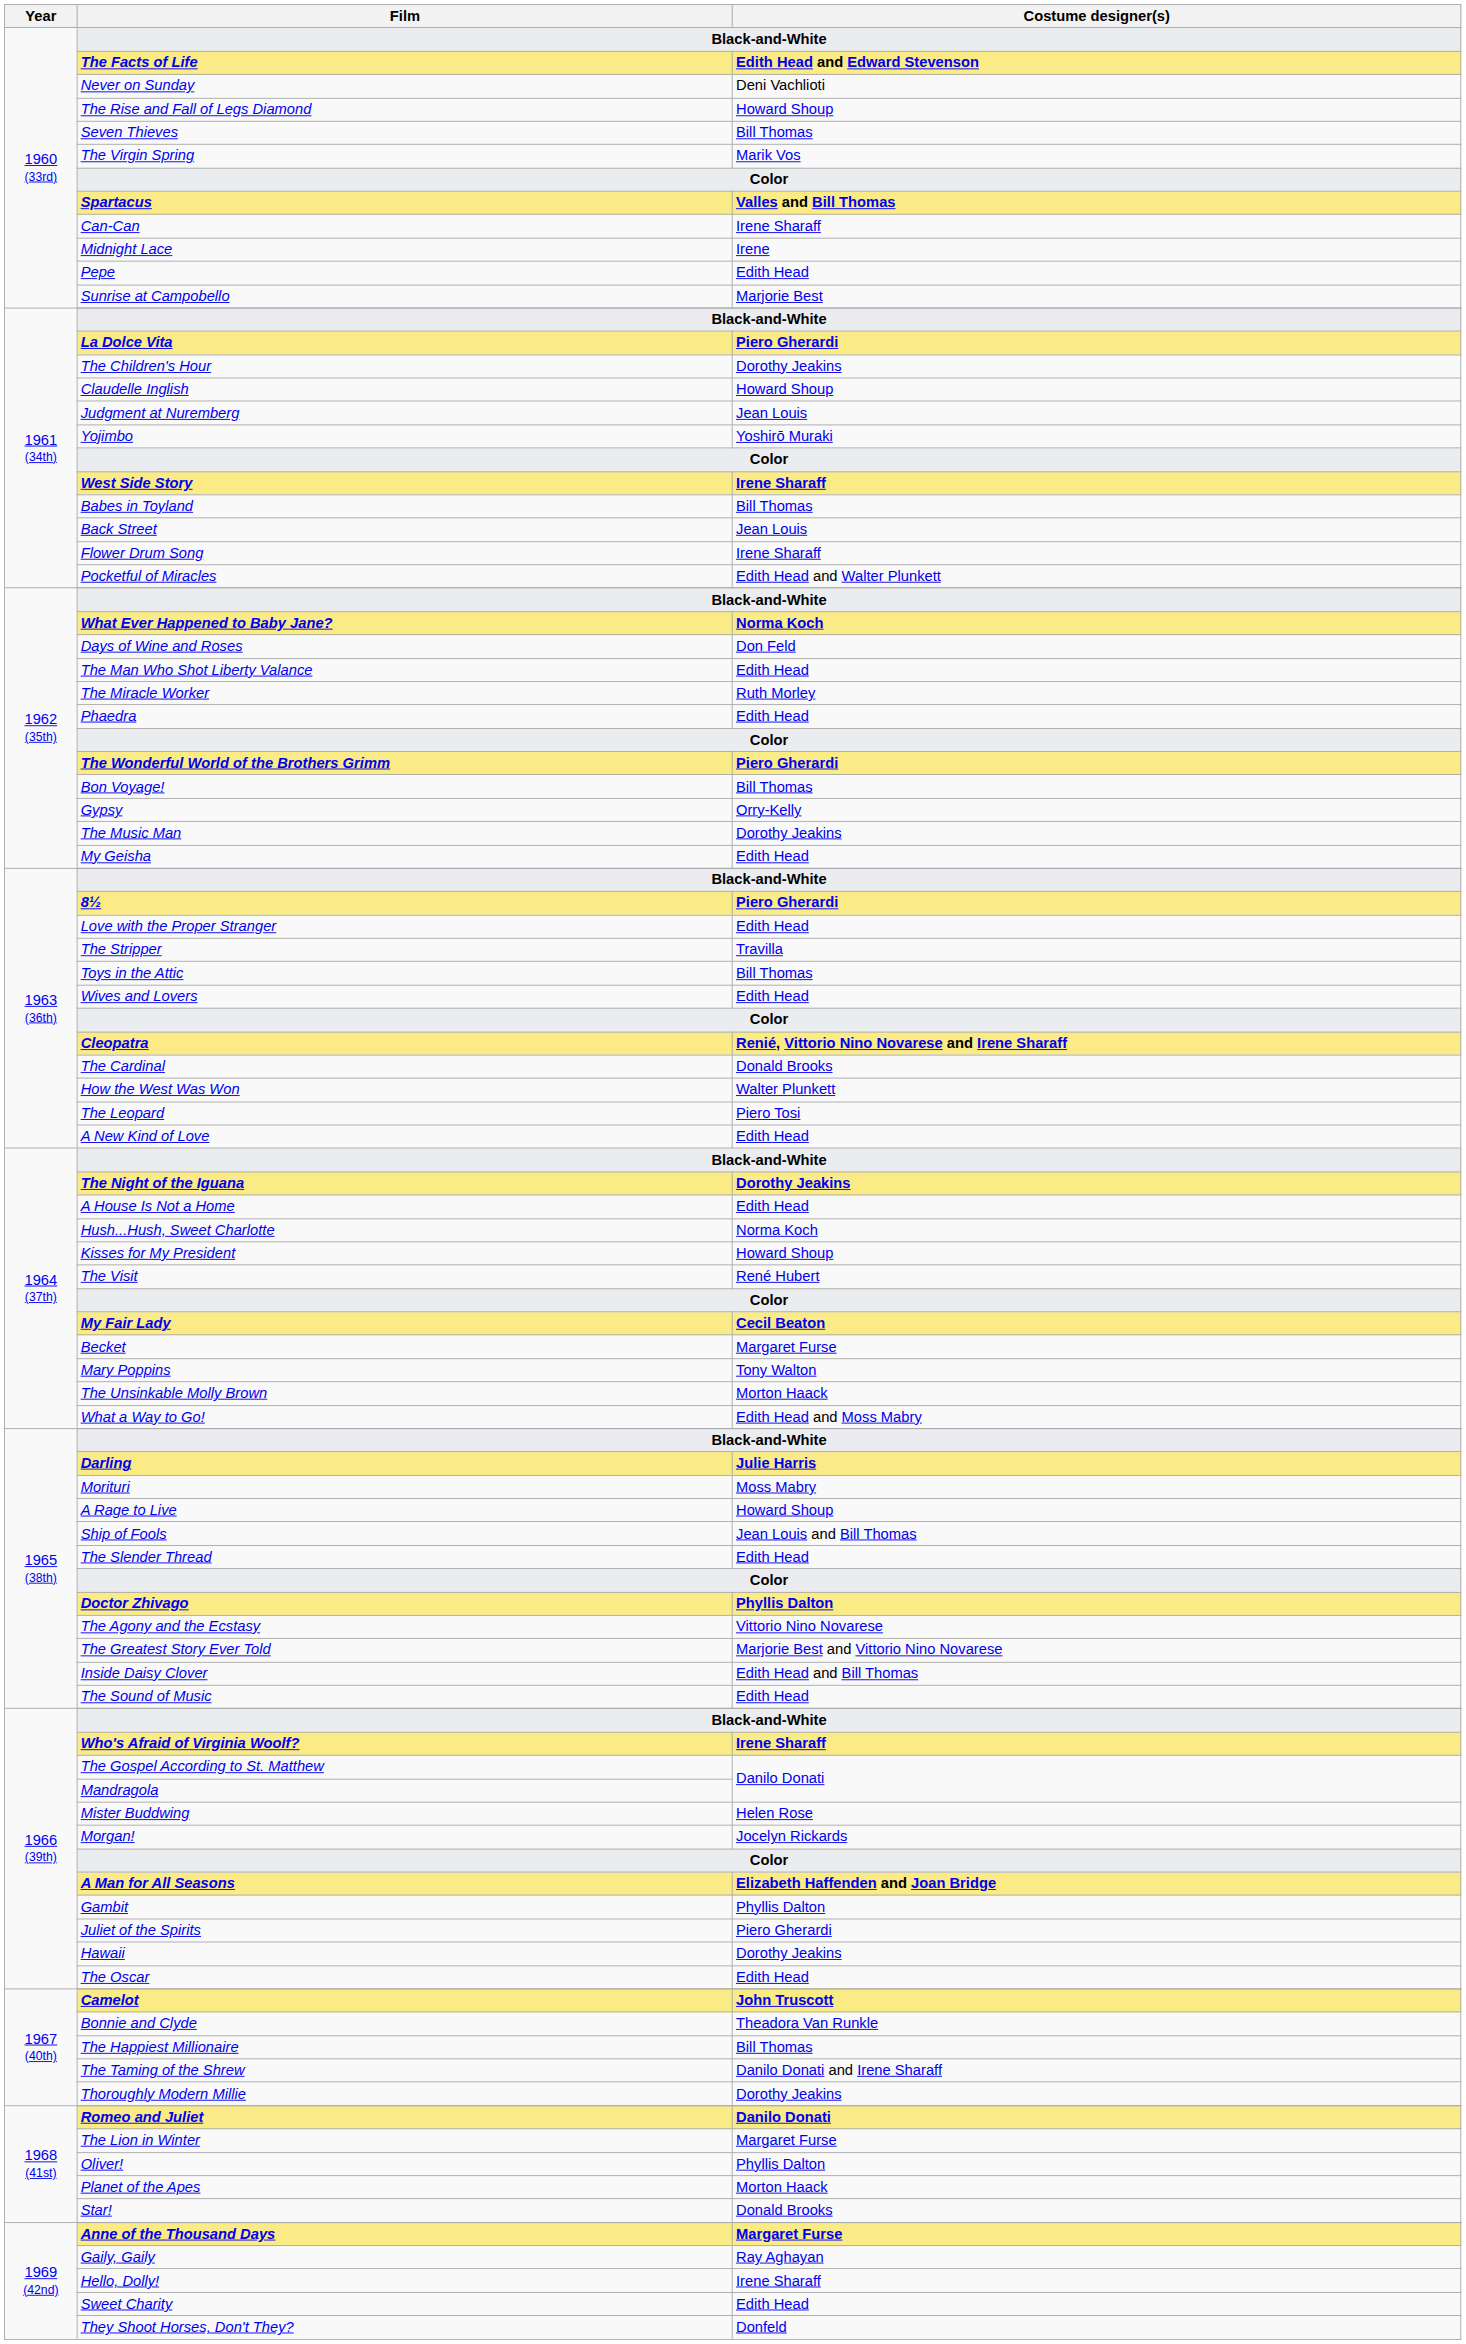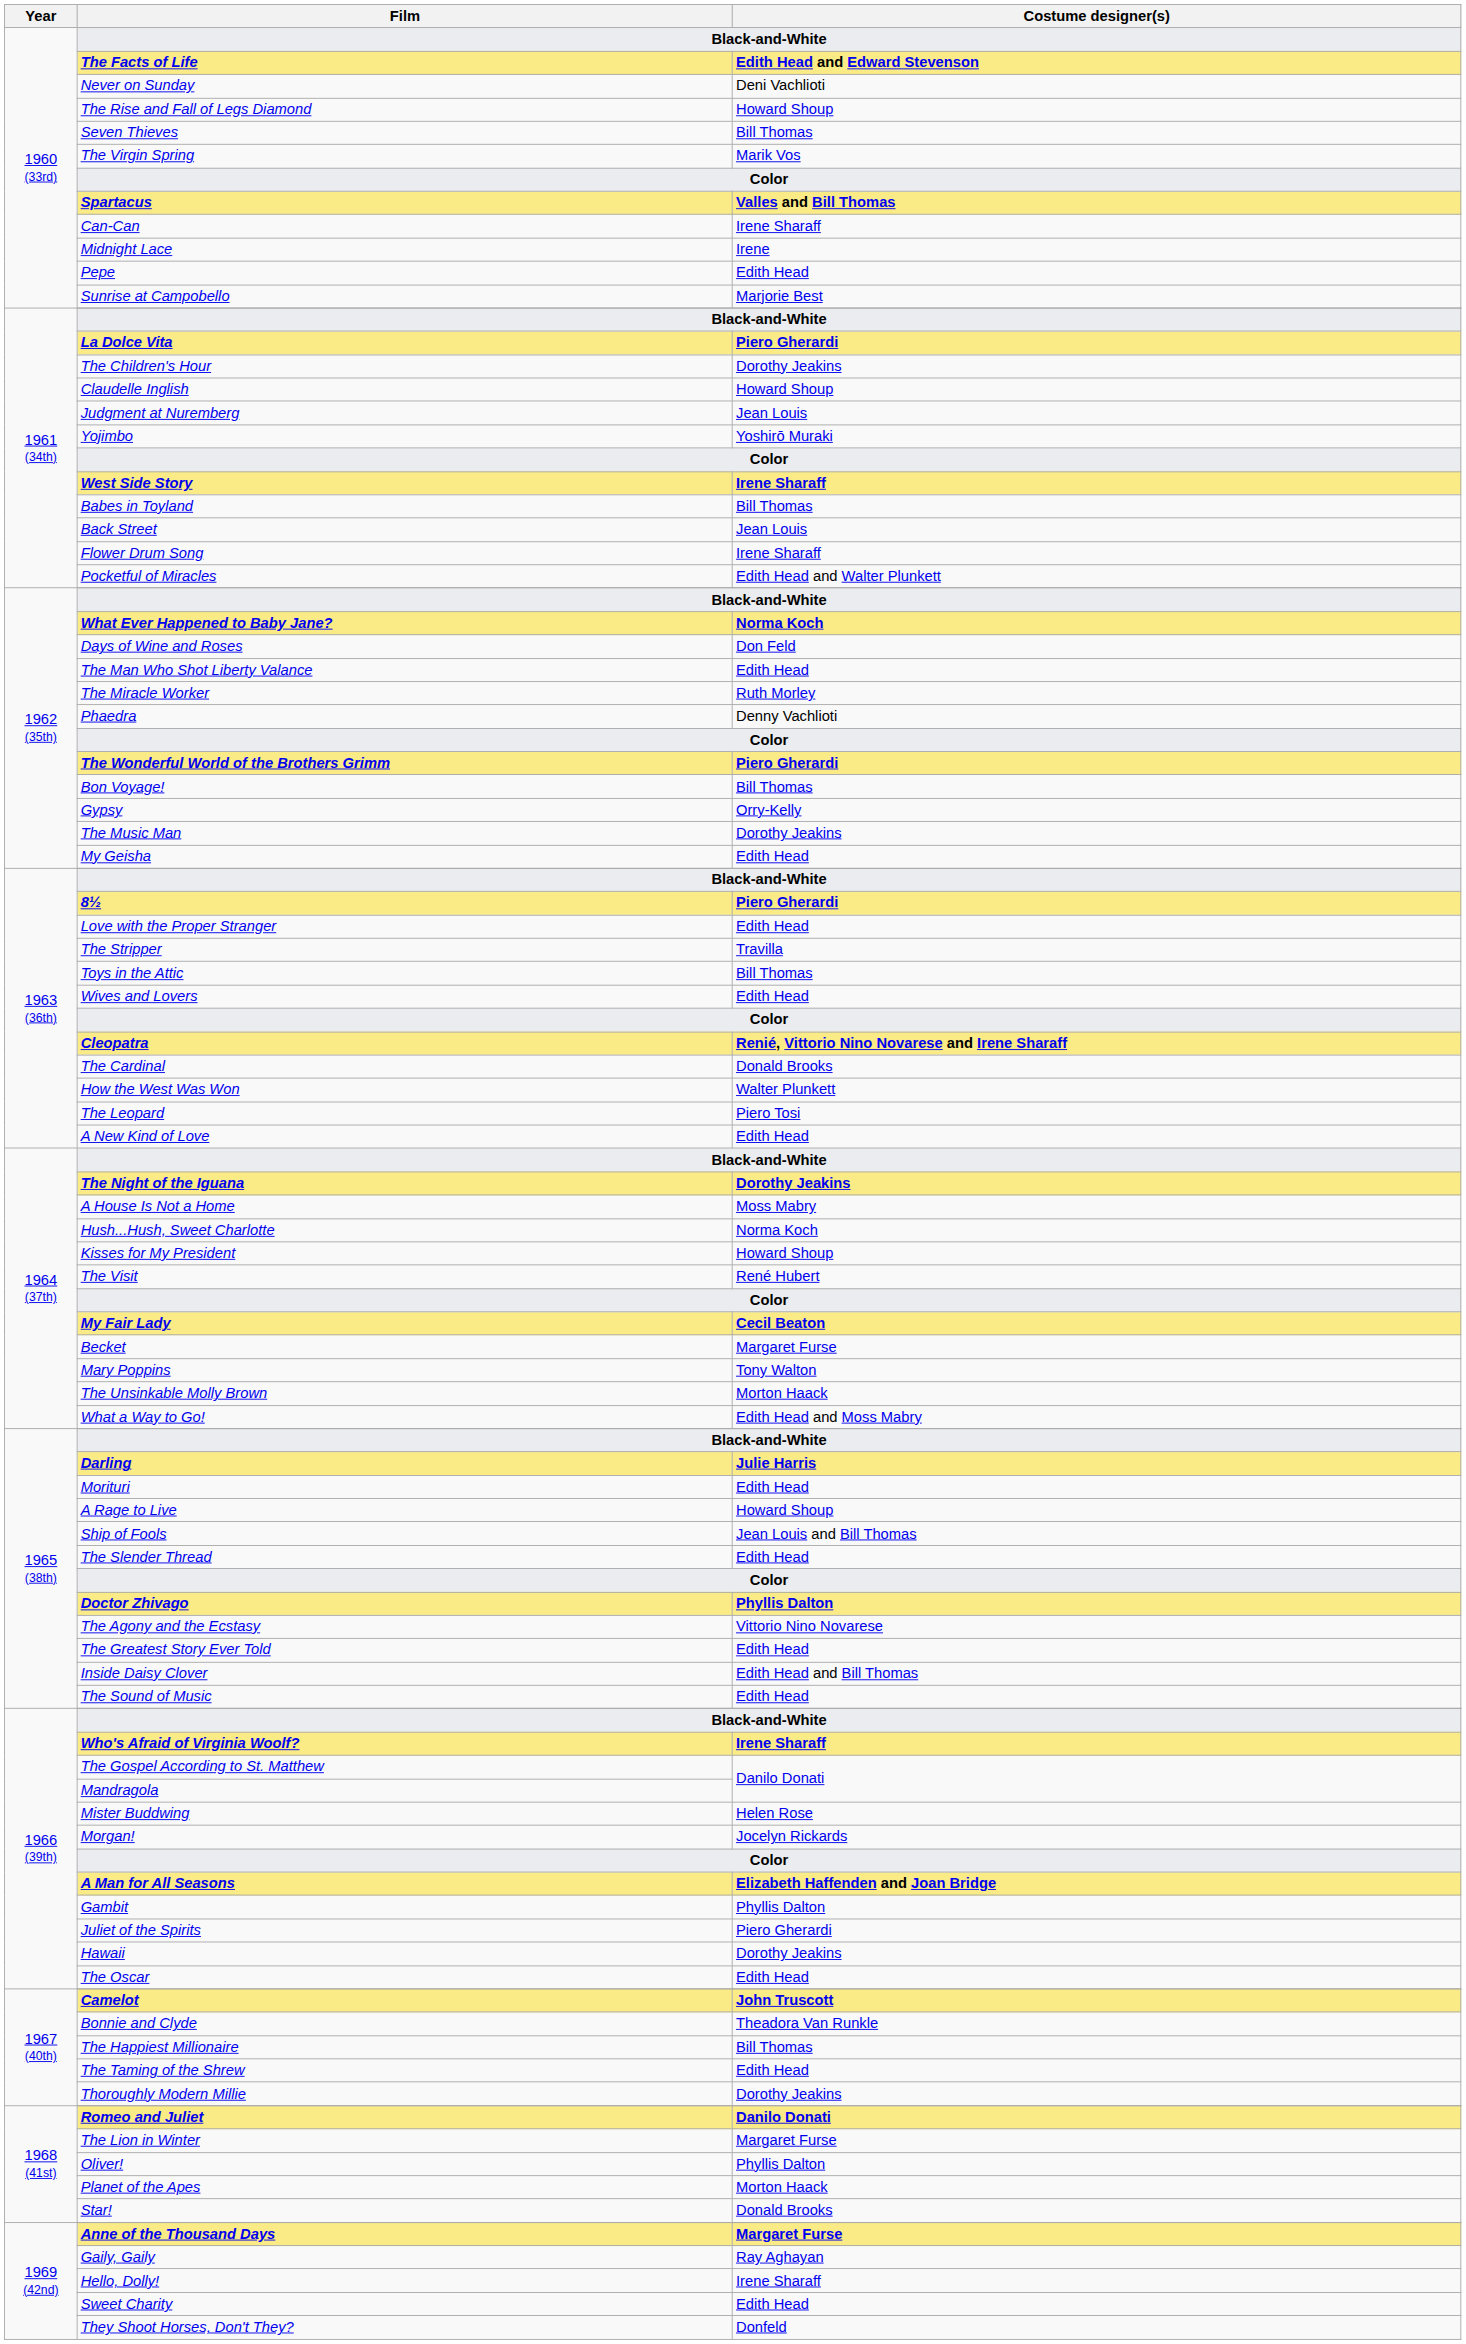Phaedra | Costume designer(s): Edith Head -> Denny Vachlioti
A House Is Not a Home | Costume designer(s): Edith Head -> Moss Mabry
Morituri | Costume designer(s): Moss Mabry -> Edith Head
The Greatest Story Ever Told | Costume designer(s): Marjorie Best and Vittorio Nino Novarese -> Edith Head
The Taming of the Shrew | Costume designer(s): Danilo Donati and Irene Sharaff -> Edith Head
